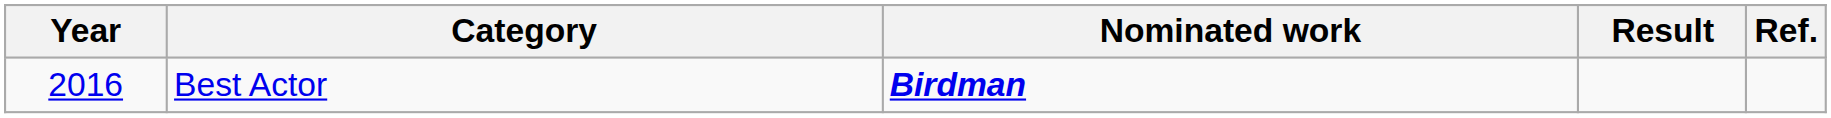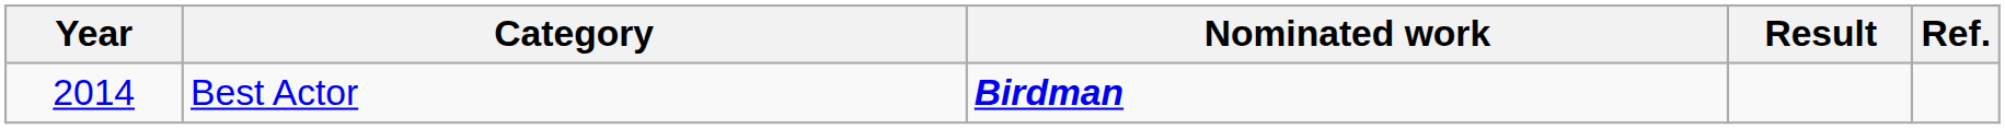Best Actor | Year: 2016 -> 2014
